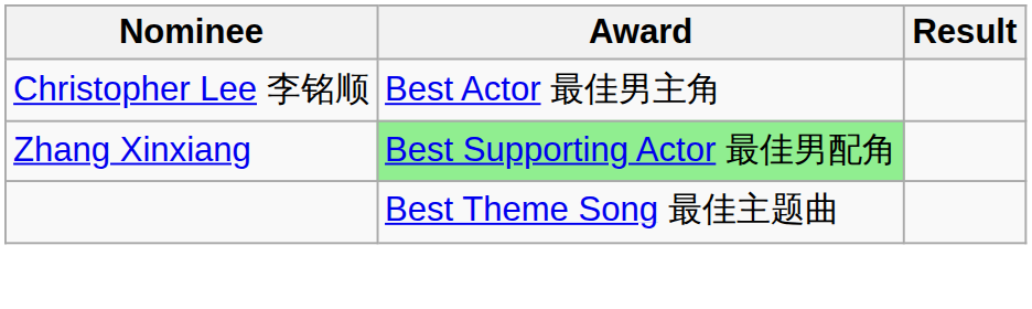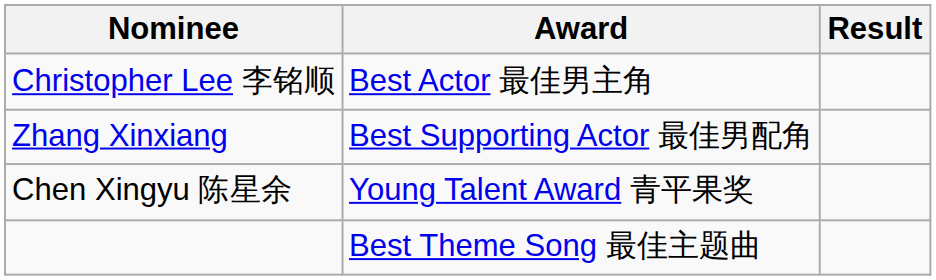Zhang Xinxiang | Award: lightgreen background -> no background
+ row: Chen Xingyu 陈星余 | Young Talent Award 青平果奖
